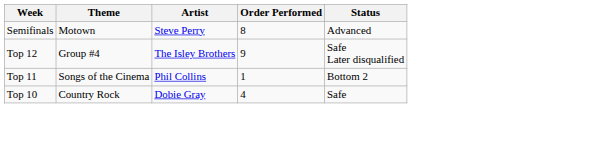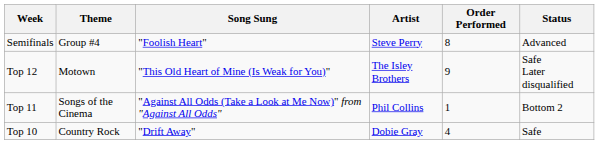+ column: Song Sung | "Foolish Heart" | "This Old Heart of Mine (Is Weak for You)" | "Against All Odds (Take a Look at Me Now)" from "Against All Odds" | "Drift Away"
Semifinals | Theme: Motown -> Group #4
Top 12 | Theme: Group #4 -> Motown
